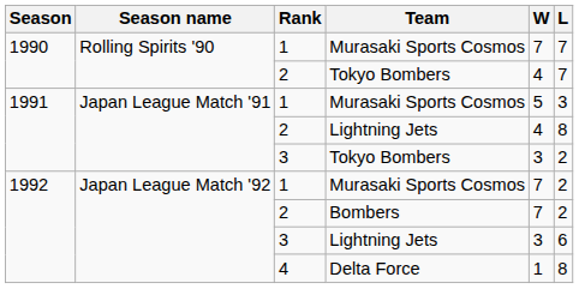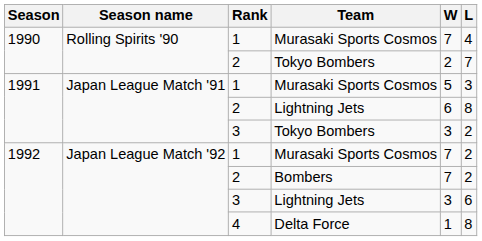1990 / Murasaki Sports Cosmos | L: 7 -> 4
1990 / Tokyo Bombers | W: 4 -> 2
1991 / Lightning Jets | W: 4 -> 6
